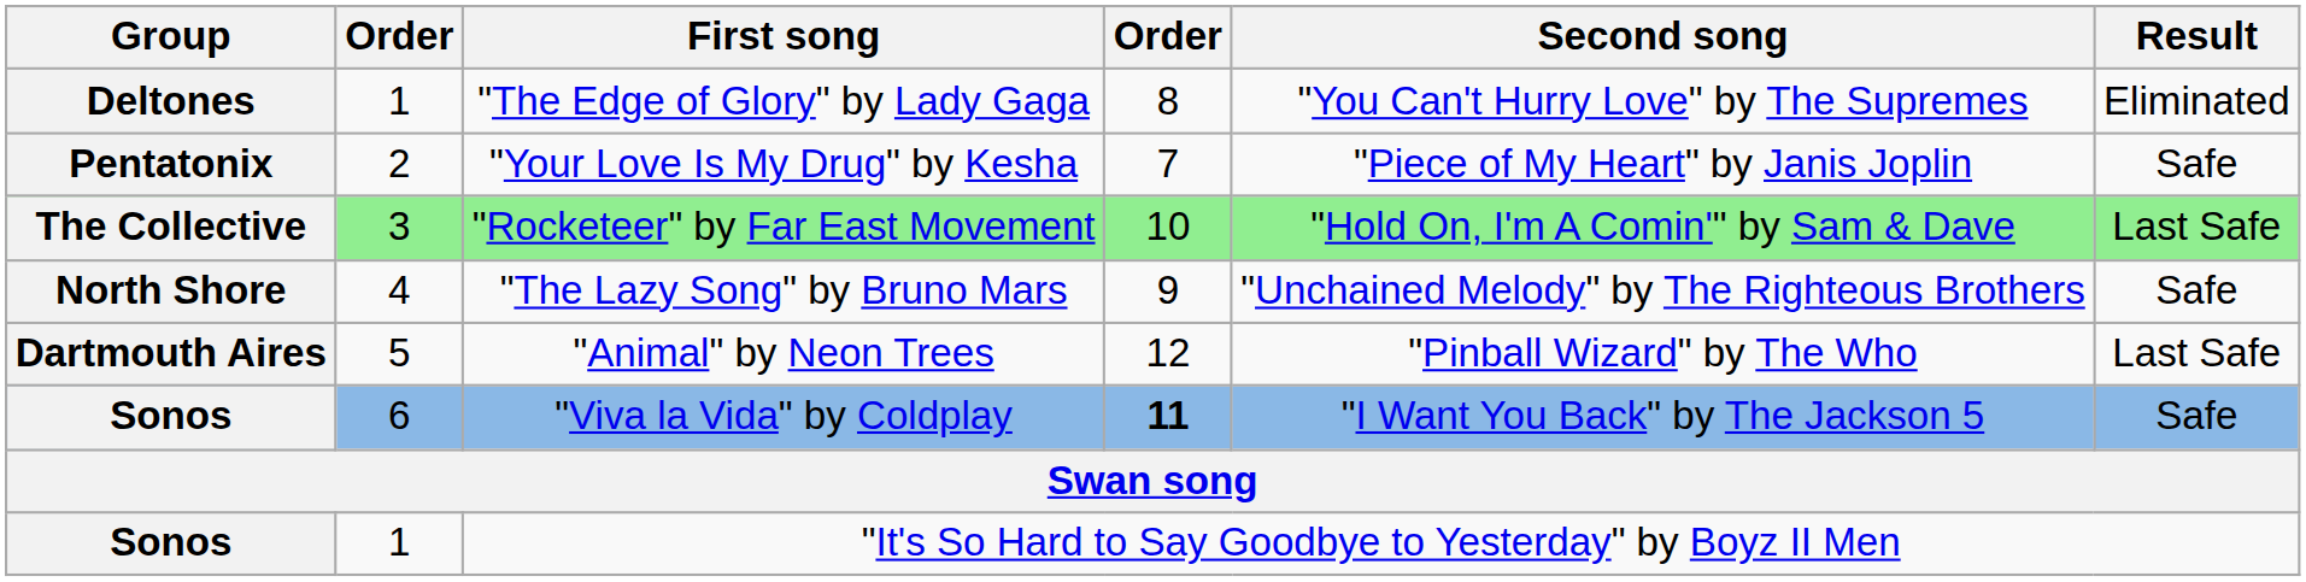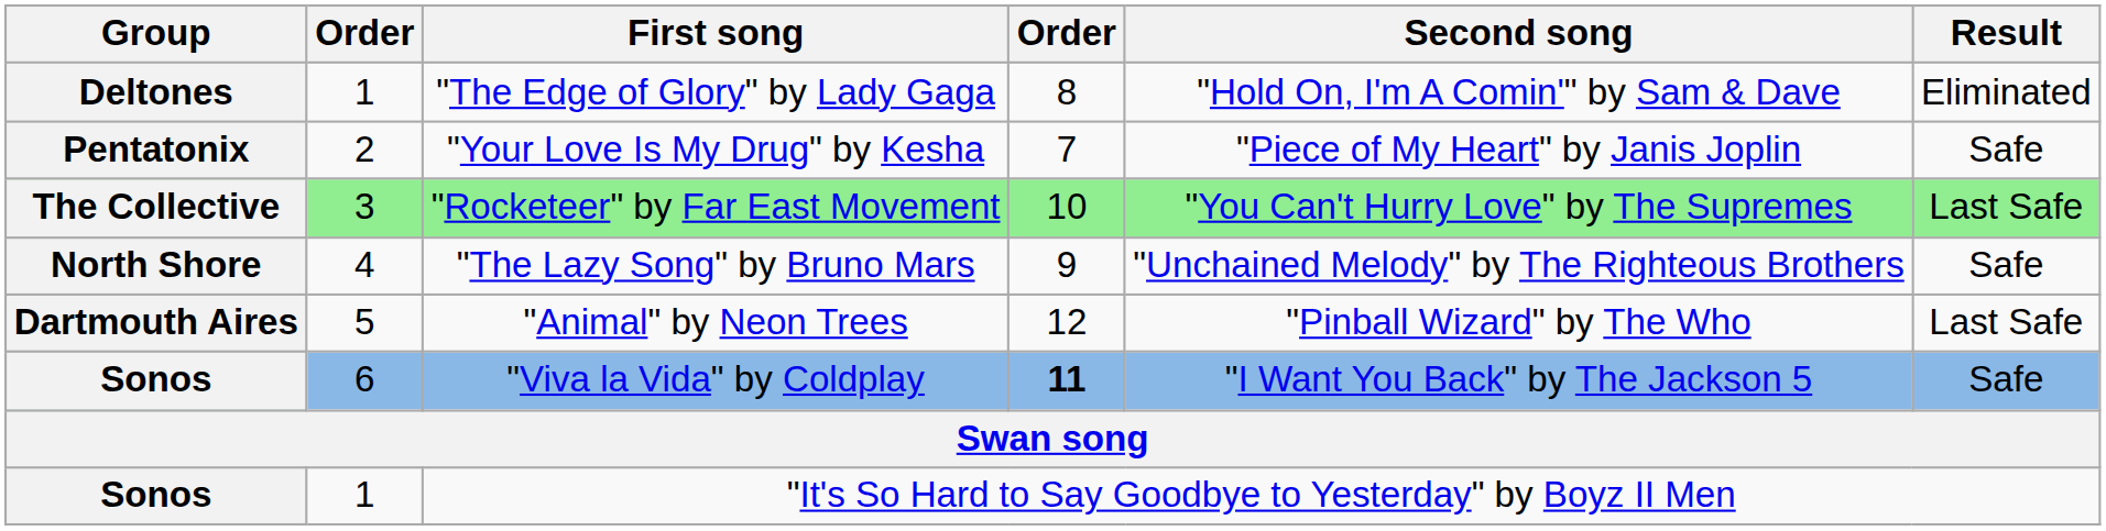"The Edge of Glory" by Lady Gaga | Second song: "You Can't Hurry Love" by The Supremes -> "Hold On, I'm A Comin'" by Sam & Dave
"Rocketeer" by Far East Movement | Second song: "Hold On, I'm A Comin'" by Sam & Dave -> "You Can't Hurry Love" by The Supremes
